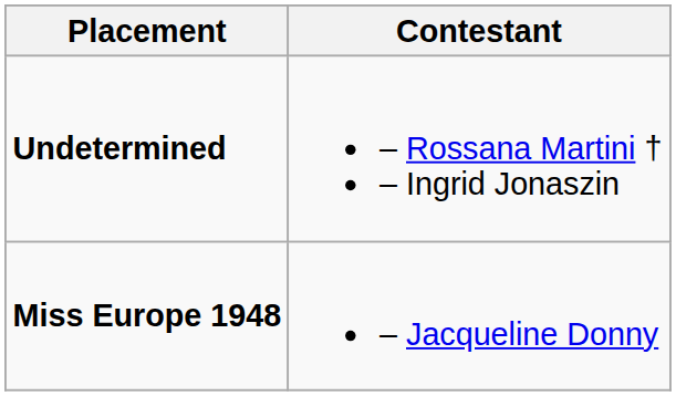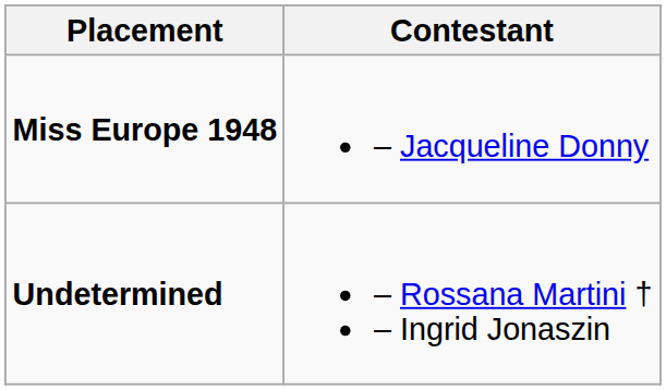rows swapped: Miss Europe 1948 <-> Undetermined
